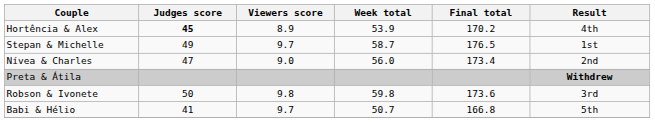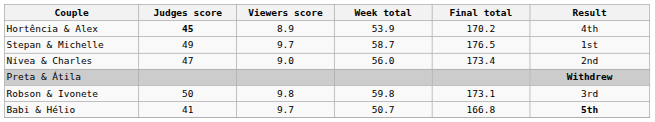Robson & Ivonete | Final total: 173.6 -> 173.1
Babi & Hélio | Result: normal -> bold
